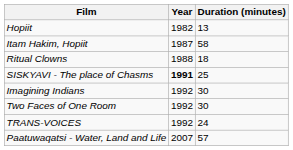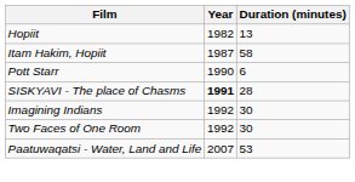- row: Ritual Clowns | 1988 | 18
+ row: Pott Starr | 1990 | 6
SISKYAVI - The place of Chasms | Duration (minutes): 25 -> 28
- row: TRANS-VOICES | 1992 | 24
Paatuwaqatsi - Water, Land and Life | Duration (minutes): 57 -> 53
